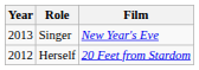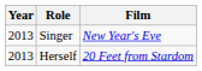Herself | Year: 2012 -> 2013
